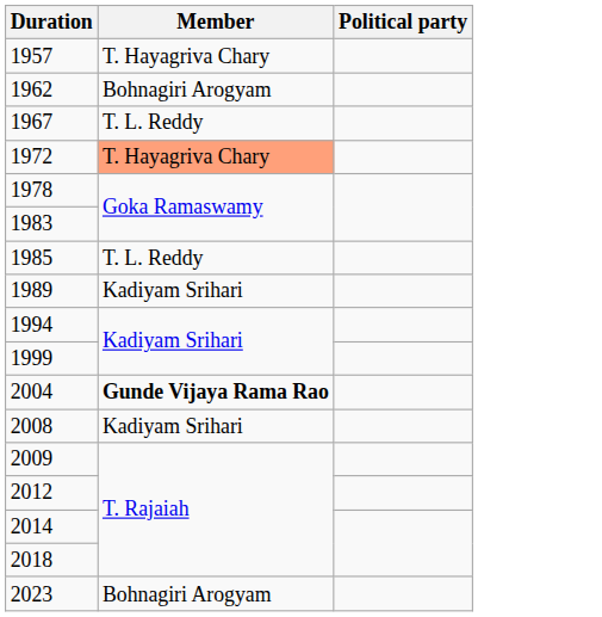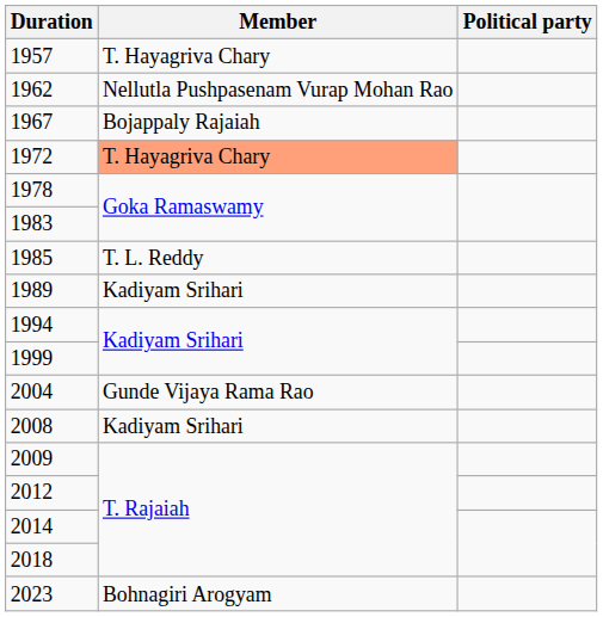1962 | Member: Bohnagiri Arogyam -> Nellutla Pushpasenam Vurap Mohan Rao
1967 | Member: T. L. Reddy -> Bojappaly Rajaiah
2004 | Member: bold -> normal
